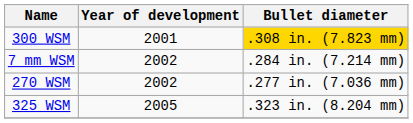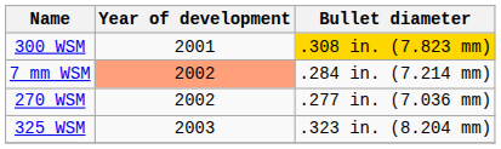7 mm WSM | Year of development: no background -> lightsalmon background
325 WSM | Year of development: 2005 -> 2003
